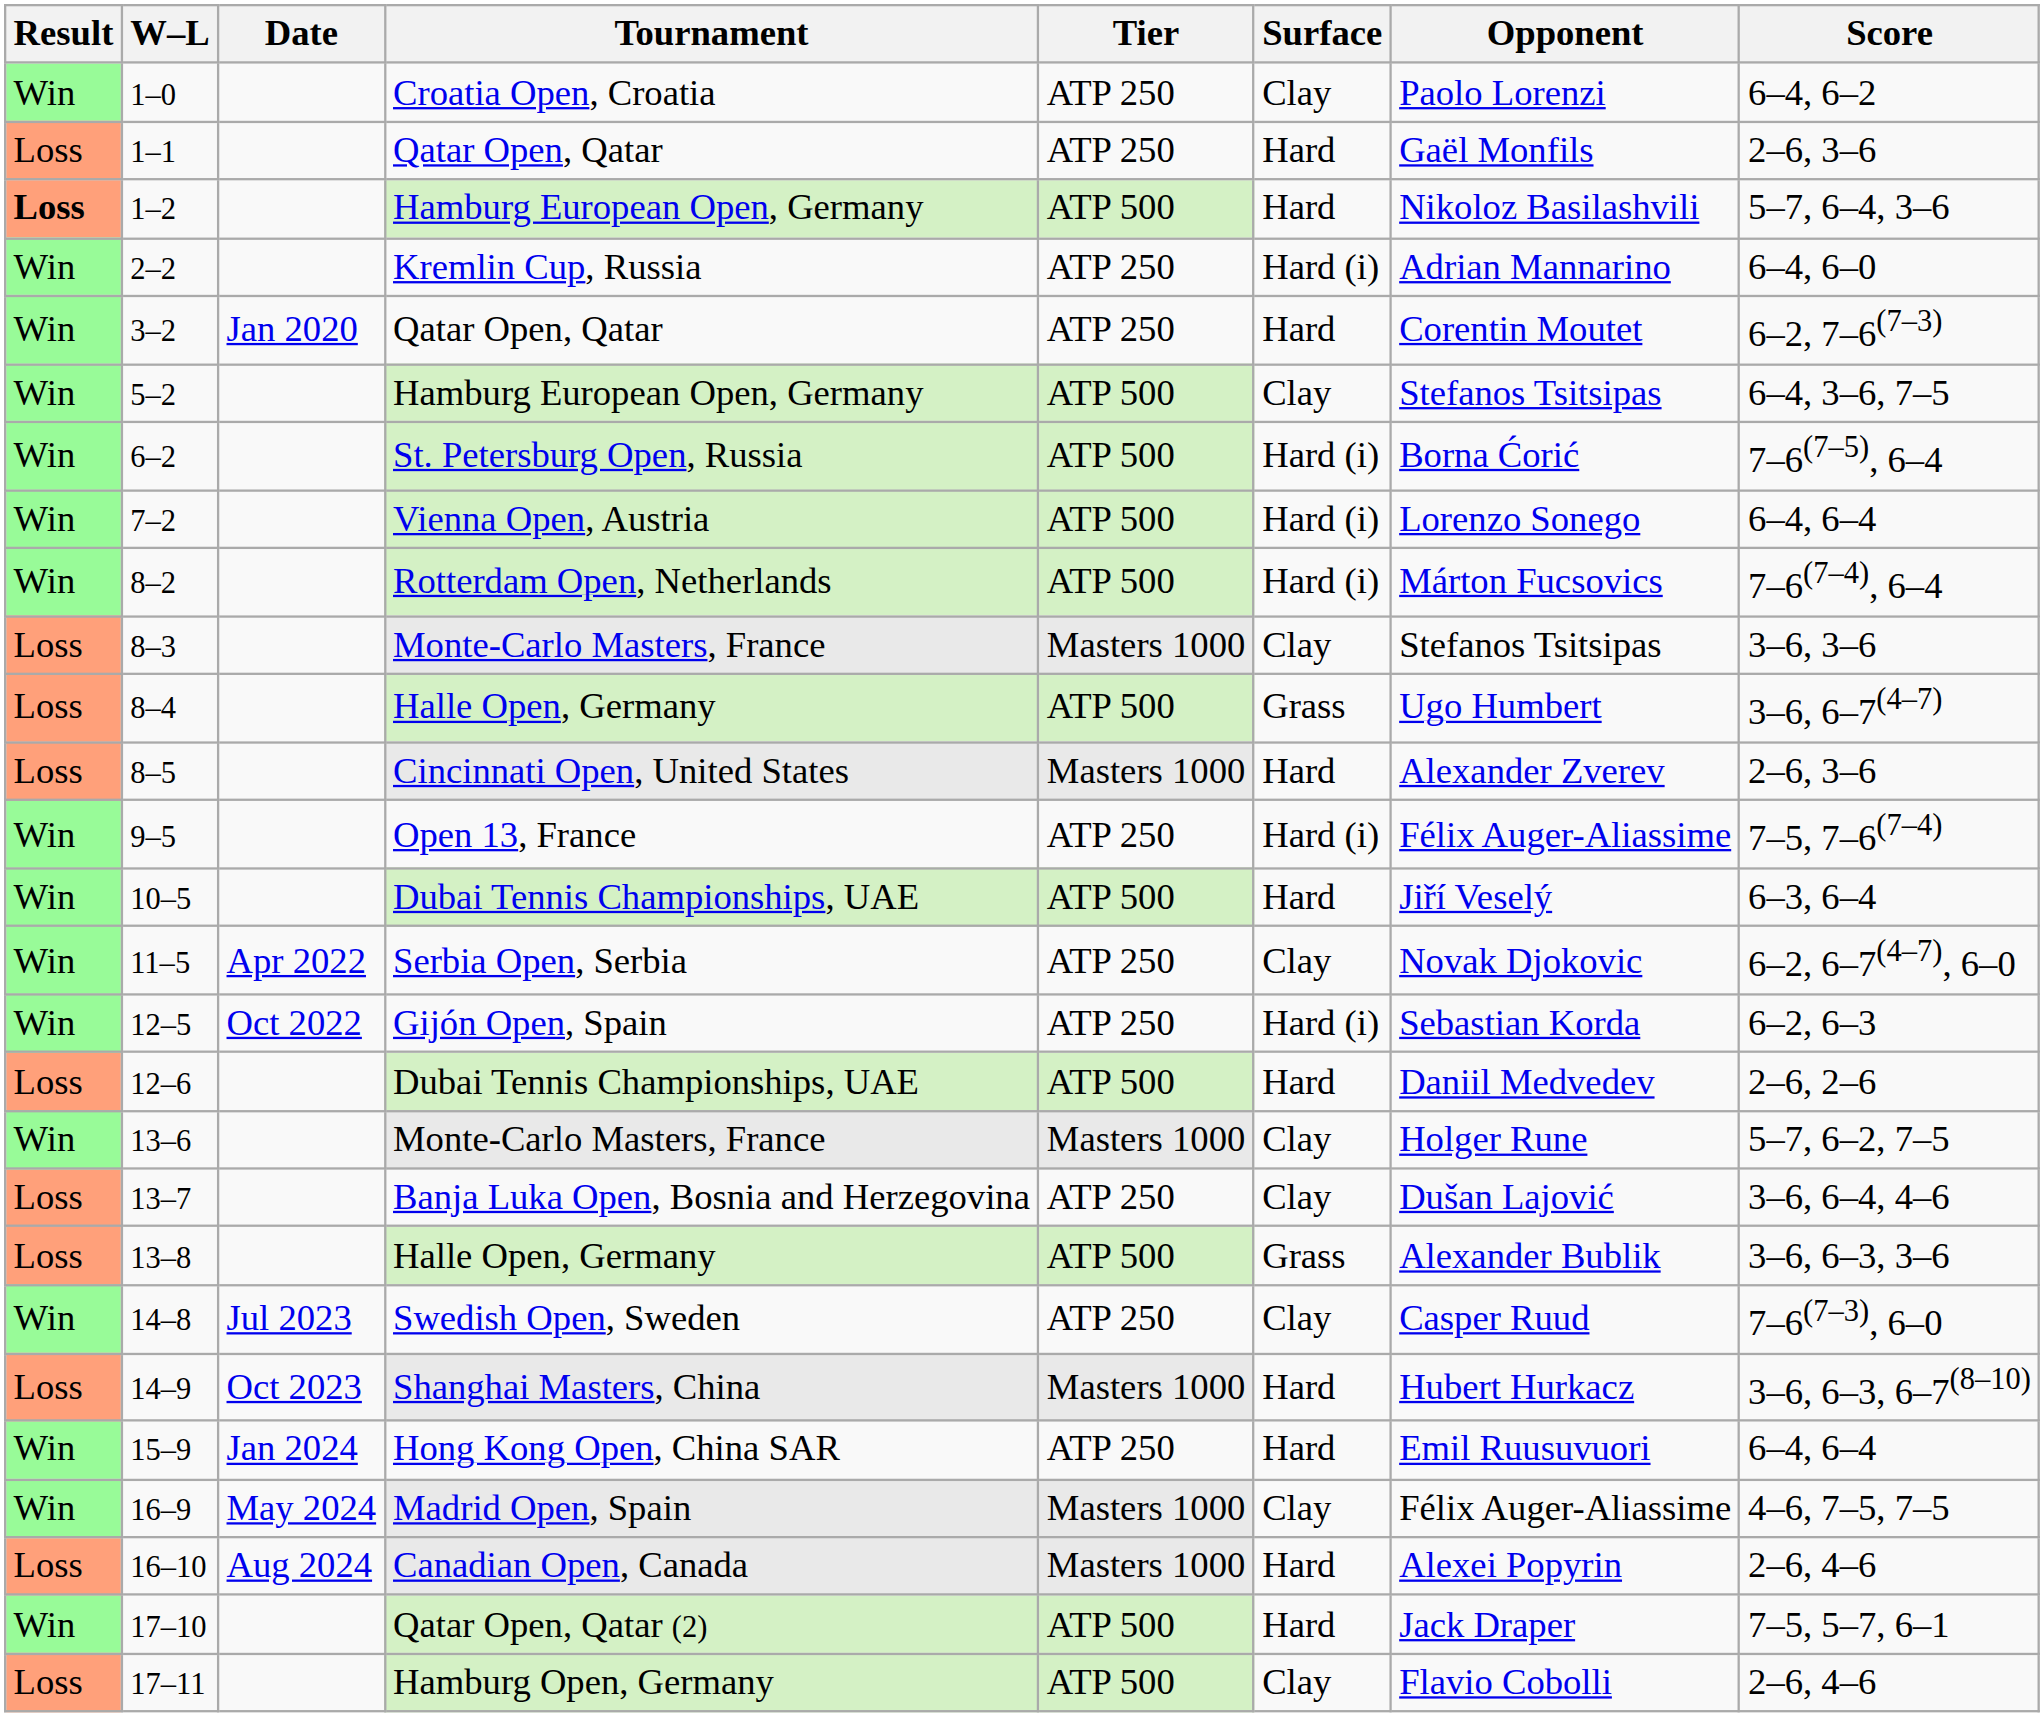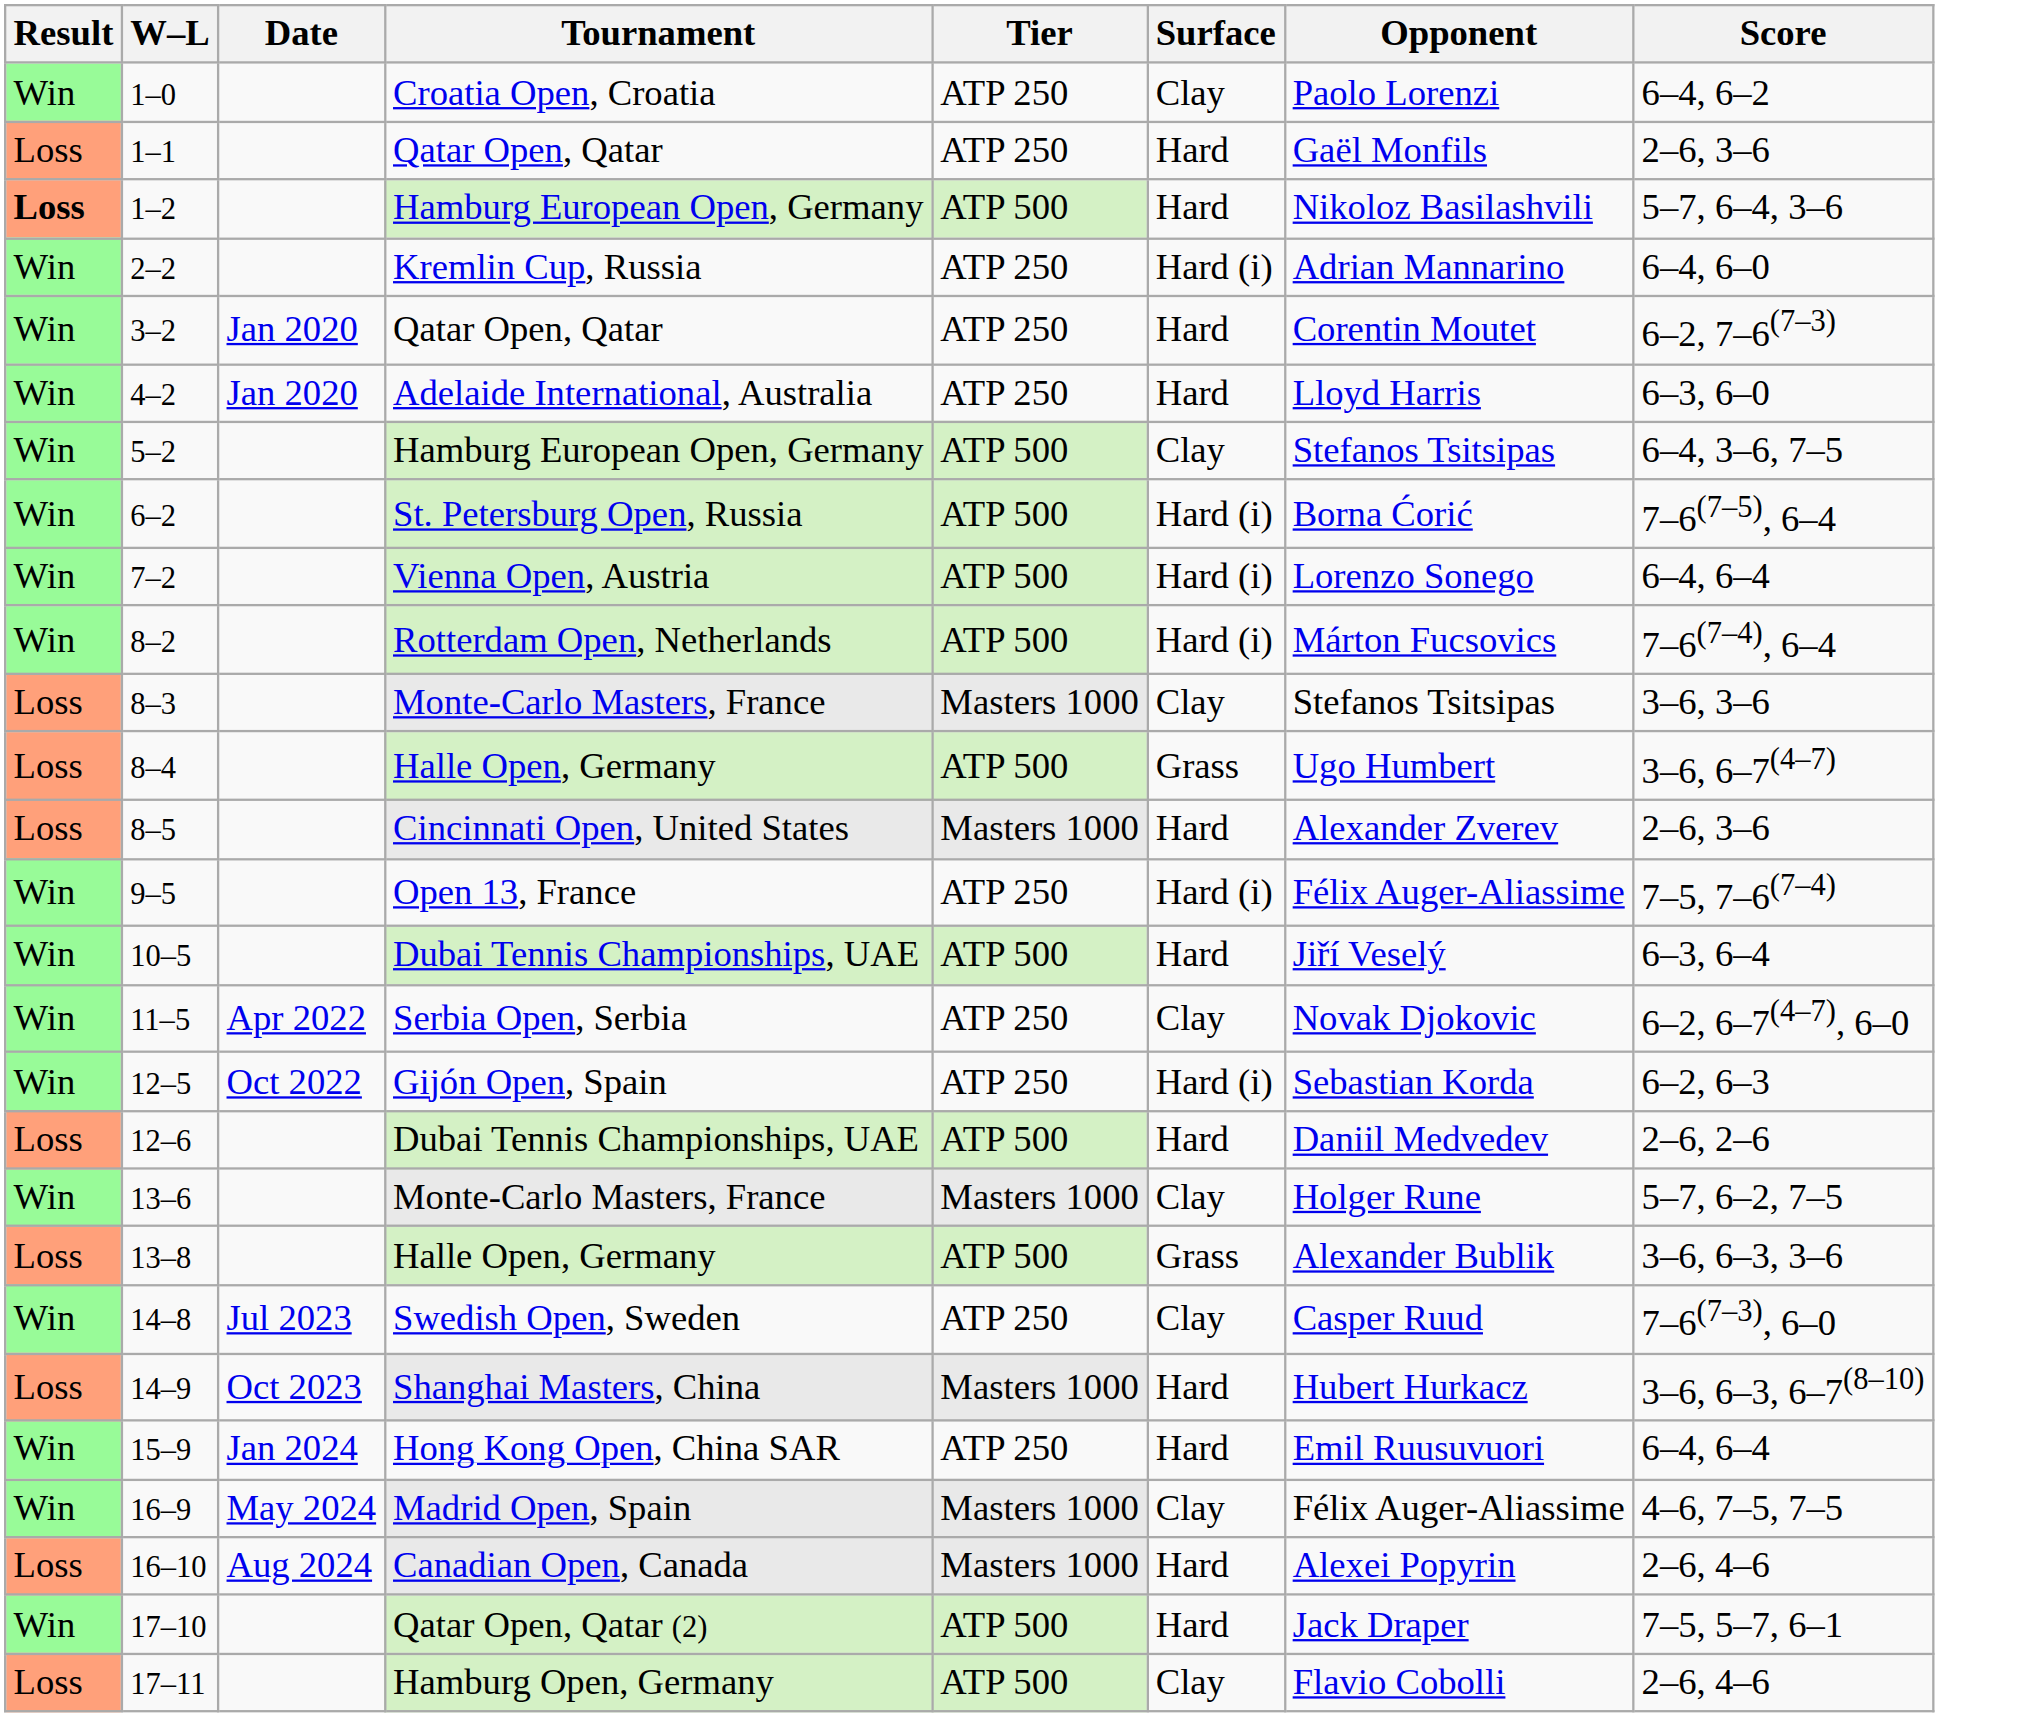+ row: Win | 4–2 | Jan 2020 | Adelaide International, Australia | ATP 250 | Hard | Lloyd Harris | 6–3, 6–0
- row: Loss | 13–7 | Banja Luka Open, Bosnia and Herzegovina | ATP 250 | Clay | Dušan Lajović | 3–6, 6–4, 4–6
